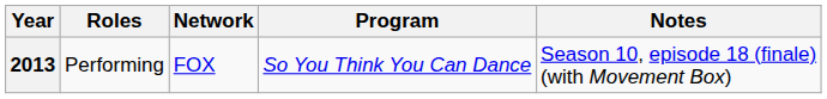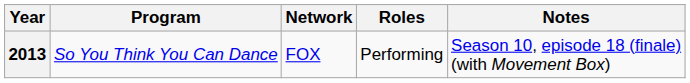columns swapped: Program <-> Roles
